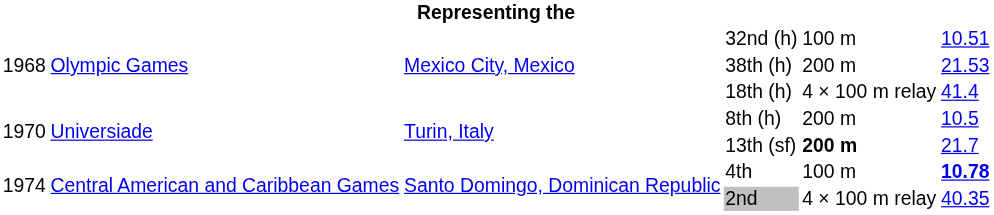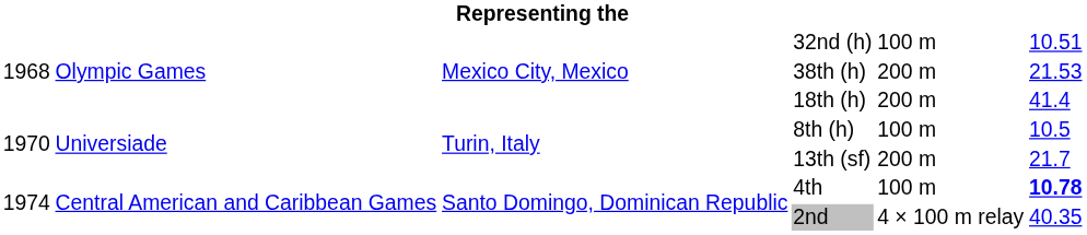18th (h) | column 5: 4 × 100 m relay -> 200 m
8th (h) | column 5: 200 m -> 100 m
13th (sf) | column 5: bold -> normal
